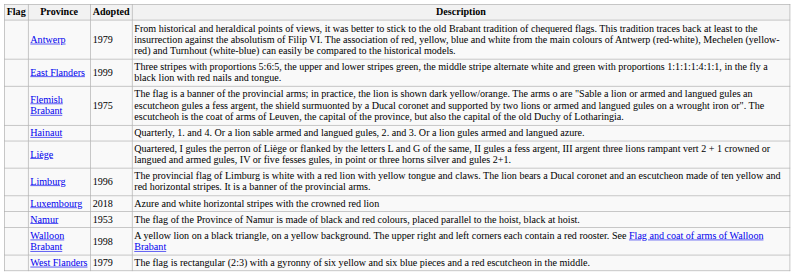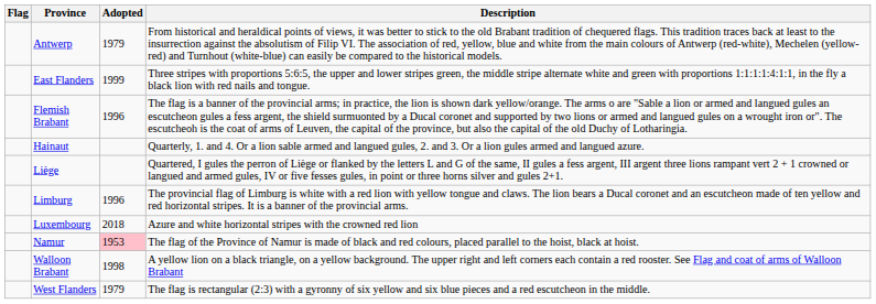Flemish Brabant | Adopted: 1975 -> 1996
Namur | Adopted: no background -> pink background
